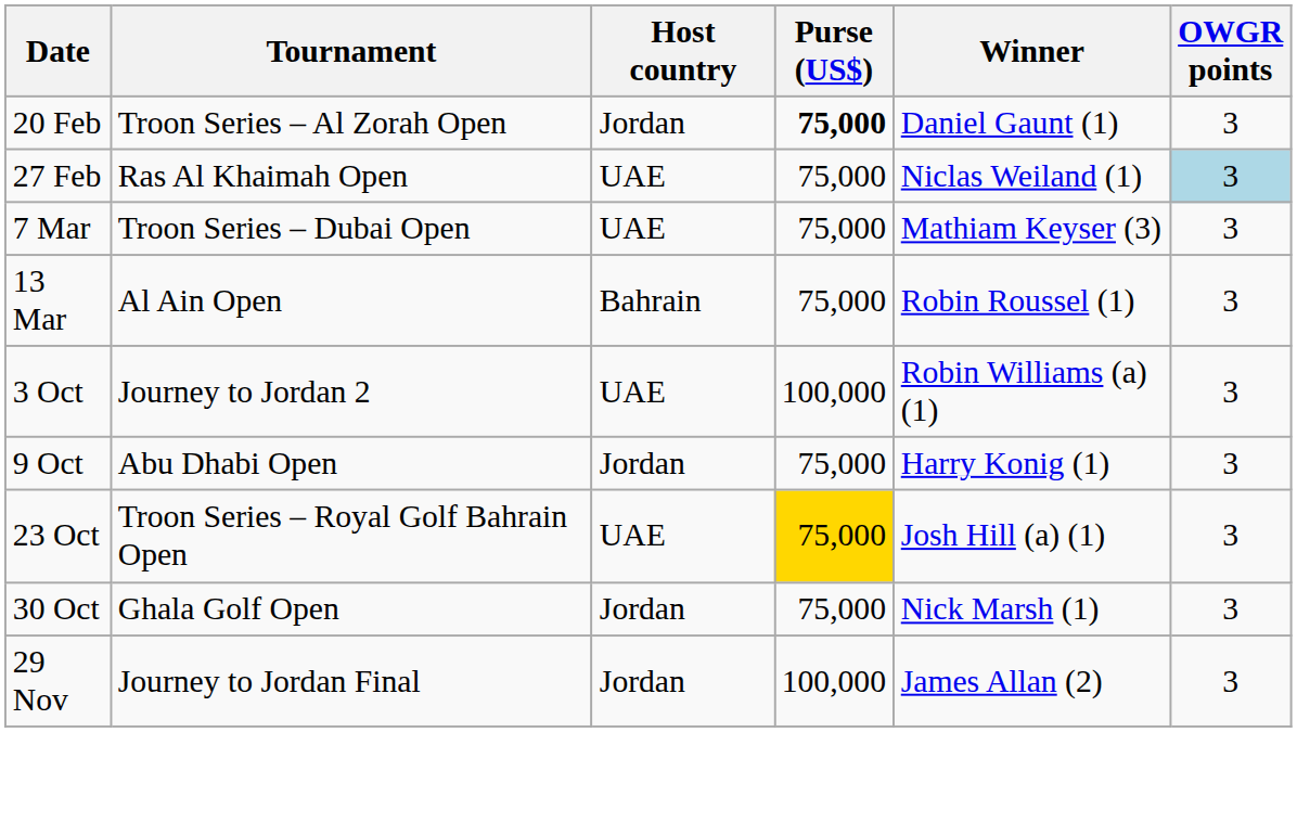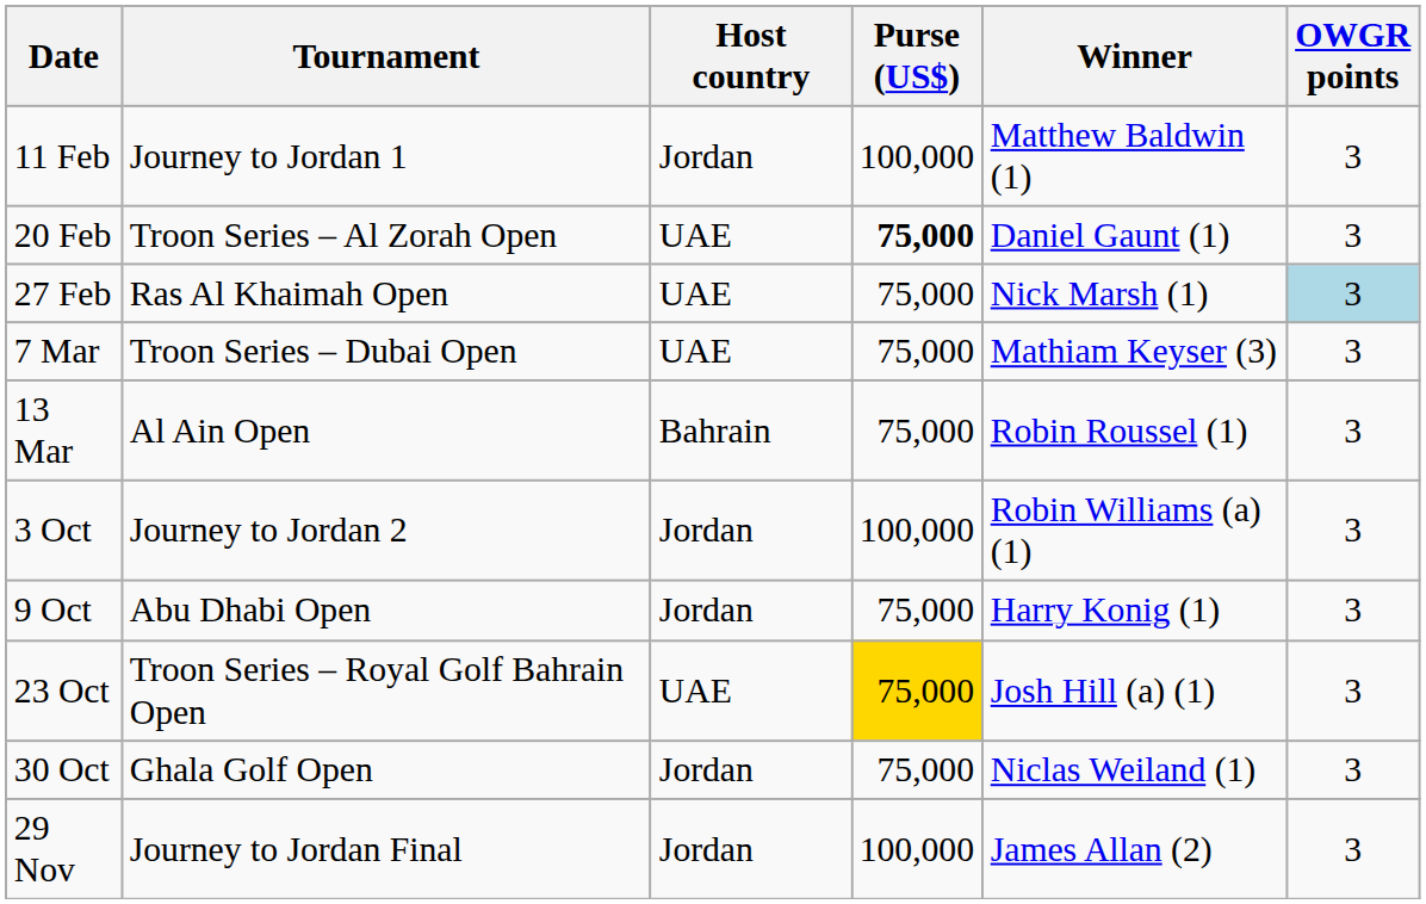+ row: 11 Feb | Journey to Jordan 1 | Jordan | 100,000 | Matthew Baldwin (1) | 3
20 Feb | Host country: Jordan -> UAE
27 Feb | Winner: Niclas Weiland (1) -> Nick Marsh (1)
3 Oct | Host country: UAE -> Jordan
30 Oct | Winner: Nick Marsh (1) -> Niclas Weiland (1)
